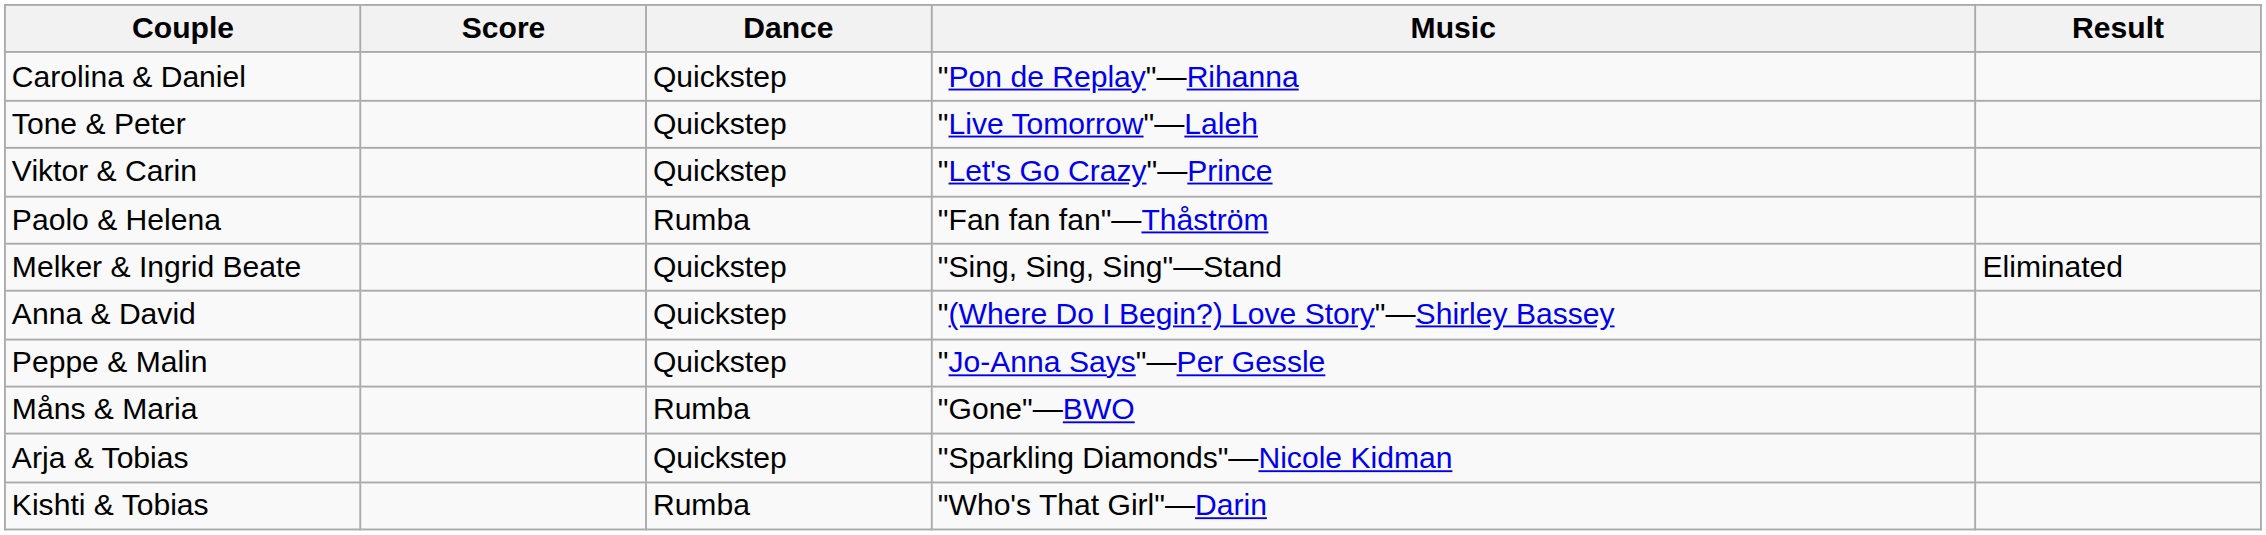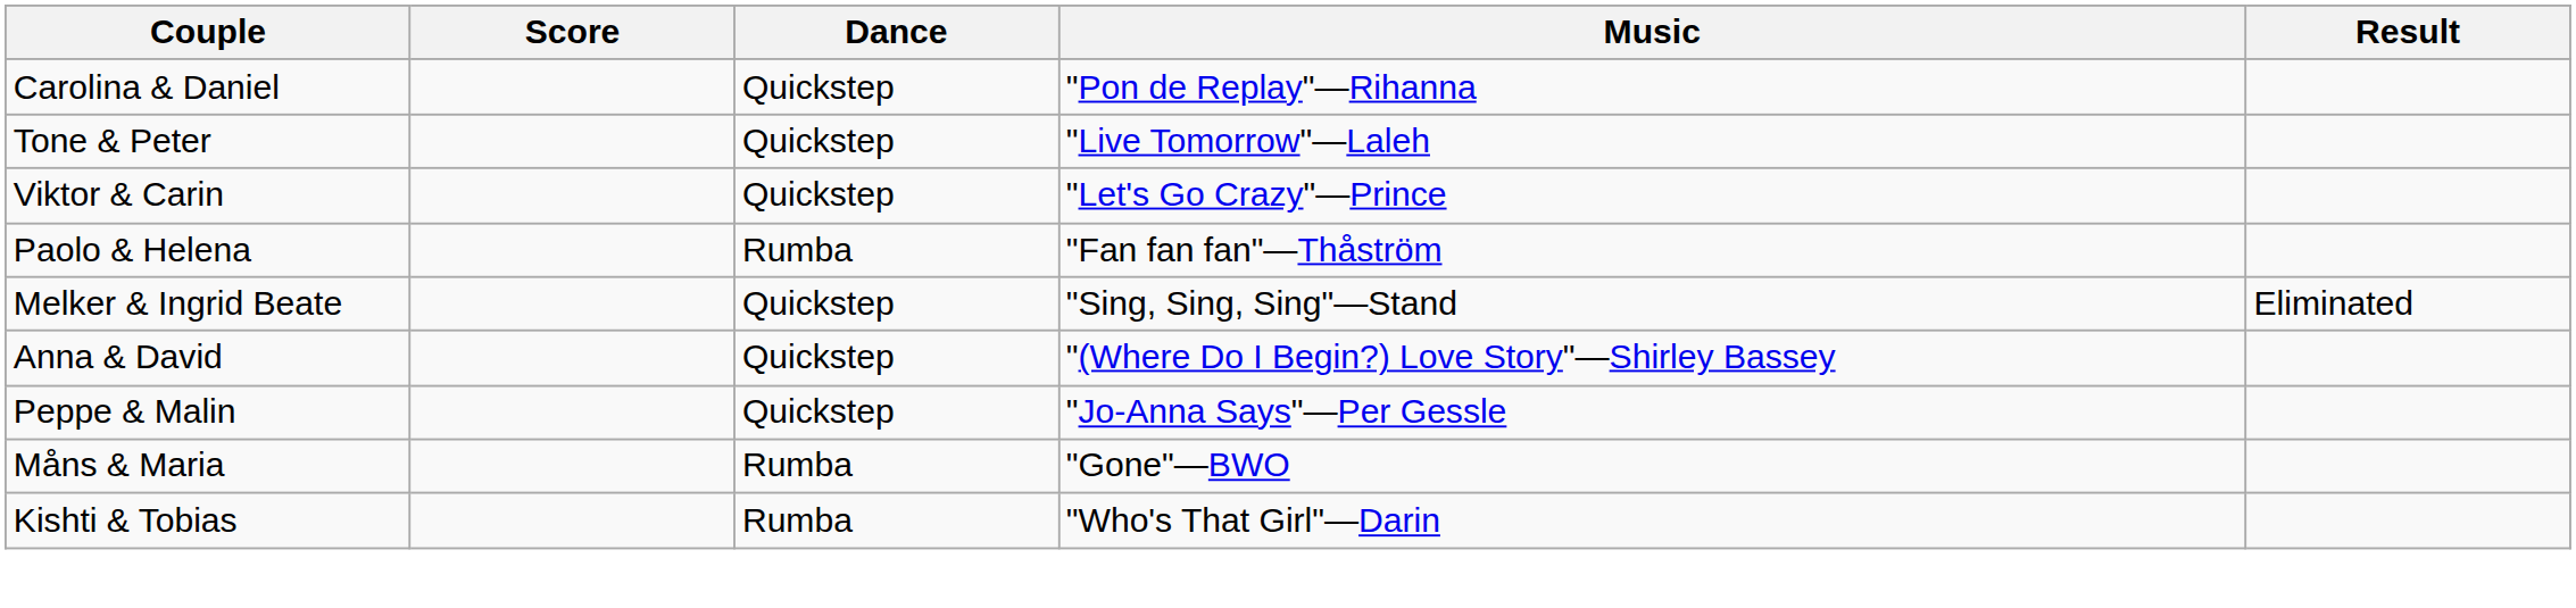- row: Arja & Tobias | Quickstep | "Sparkling Diamonds"—Nicole Kidman
